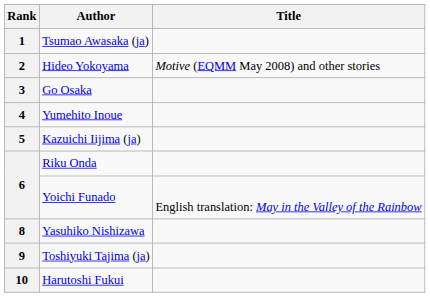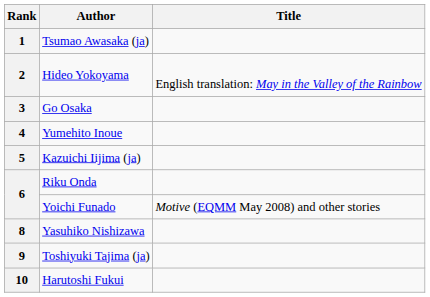2 | Title: Motive (EQMM May 2008) and other stories -> English translation: May in the Valley of the Rainbow
6 / Yoichi Funado | Title: English translation: May in the Valley of the Rainbow -> Motive (EQMM May 2008) and other stories
